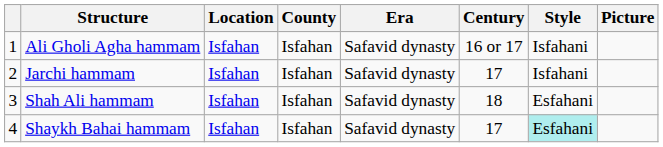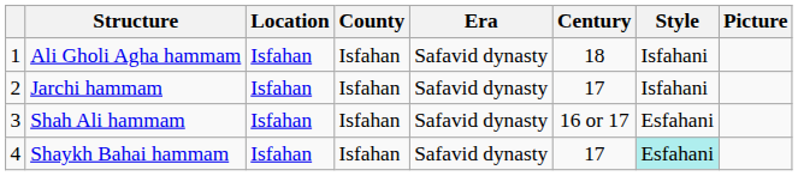Ali Gholi Agha hammam | Century: 16 or 17 -> 18
Shah Ali hammam | Century: 18 -> 16 or 17
